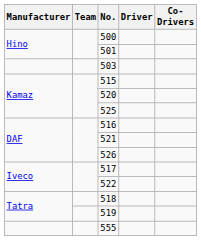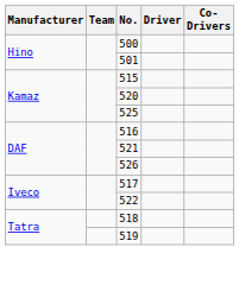- row: 503
- row: 555
